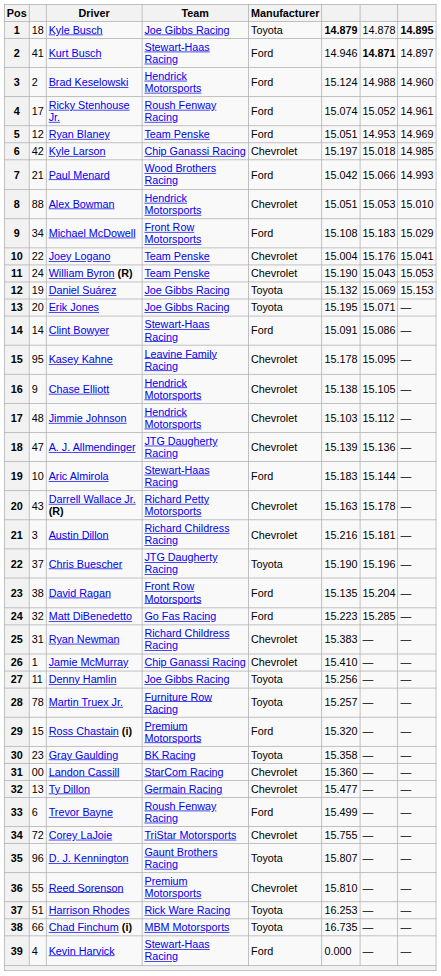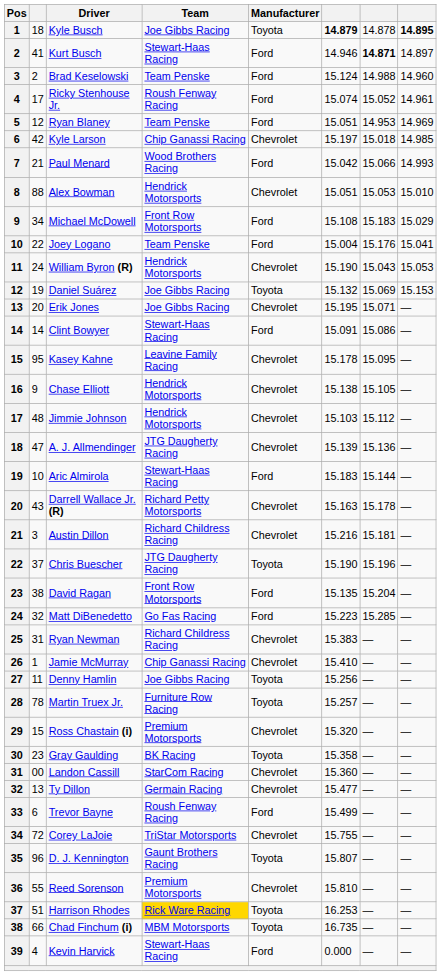Brad Keselowski | Team: Hendrick Motorsports -> Team Penske
Joey Logano | Manufacturer: Chevrolet -> Ford
William Byron (R) | Team: Team Penske -> Hendrick Motorsports
Erik Jones | Manufacturer: Toyota -> Chevrolet
Ross Chastain (i) | Manufacturer: Ford -> Chevrolet
Harrison Rhodes | Team: no background -> gold background
